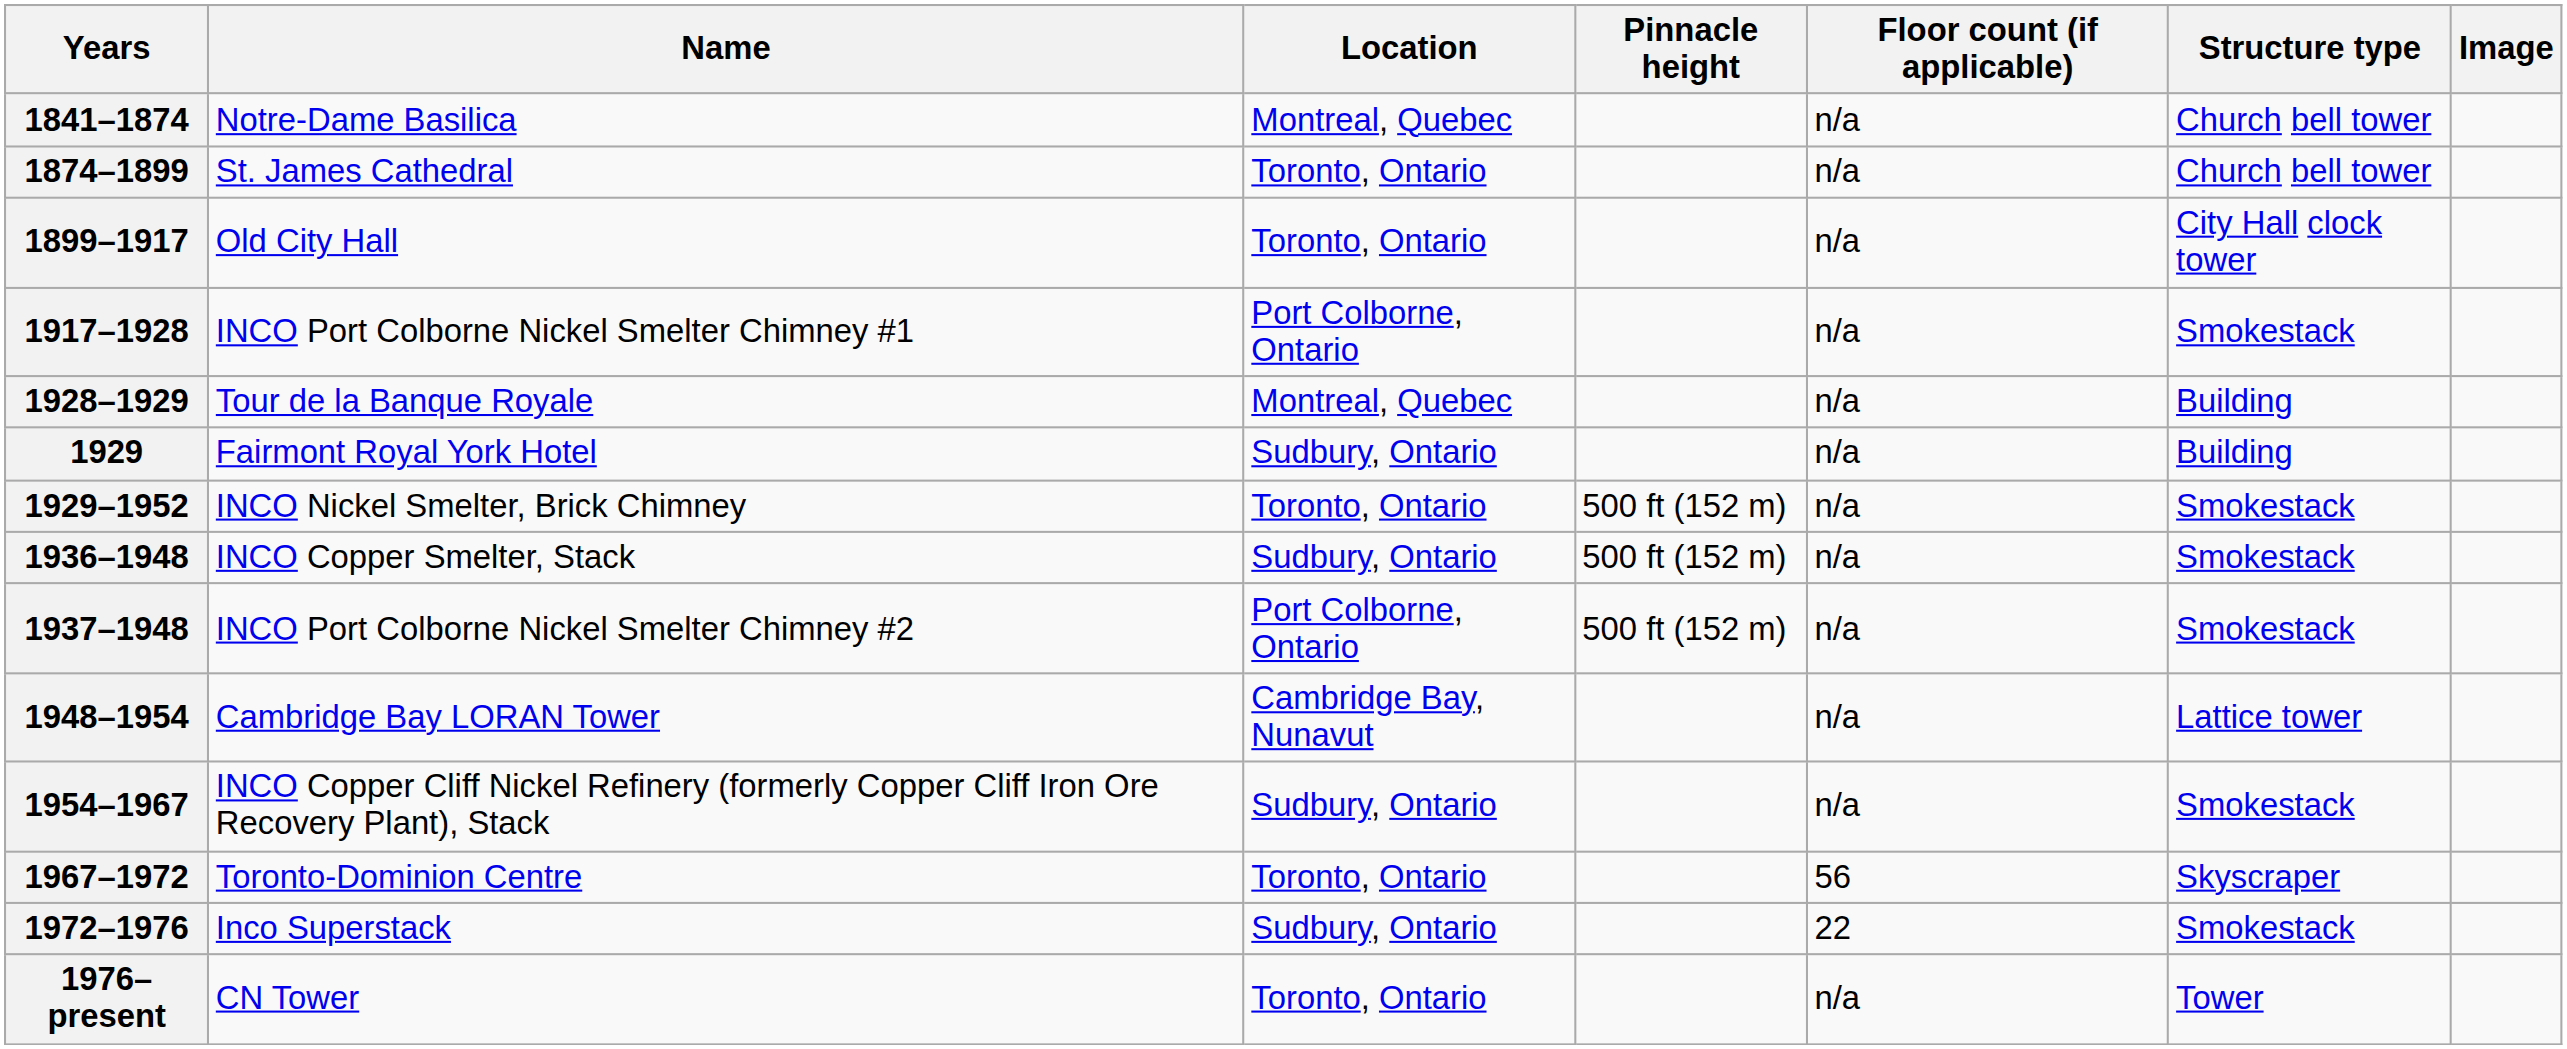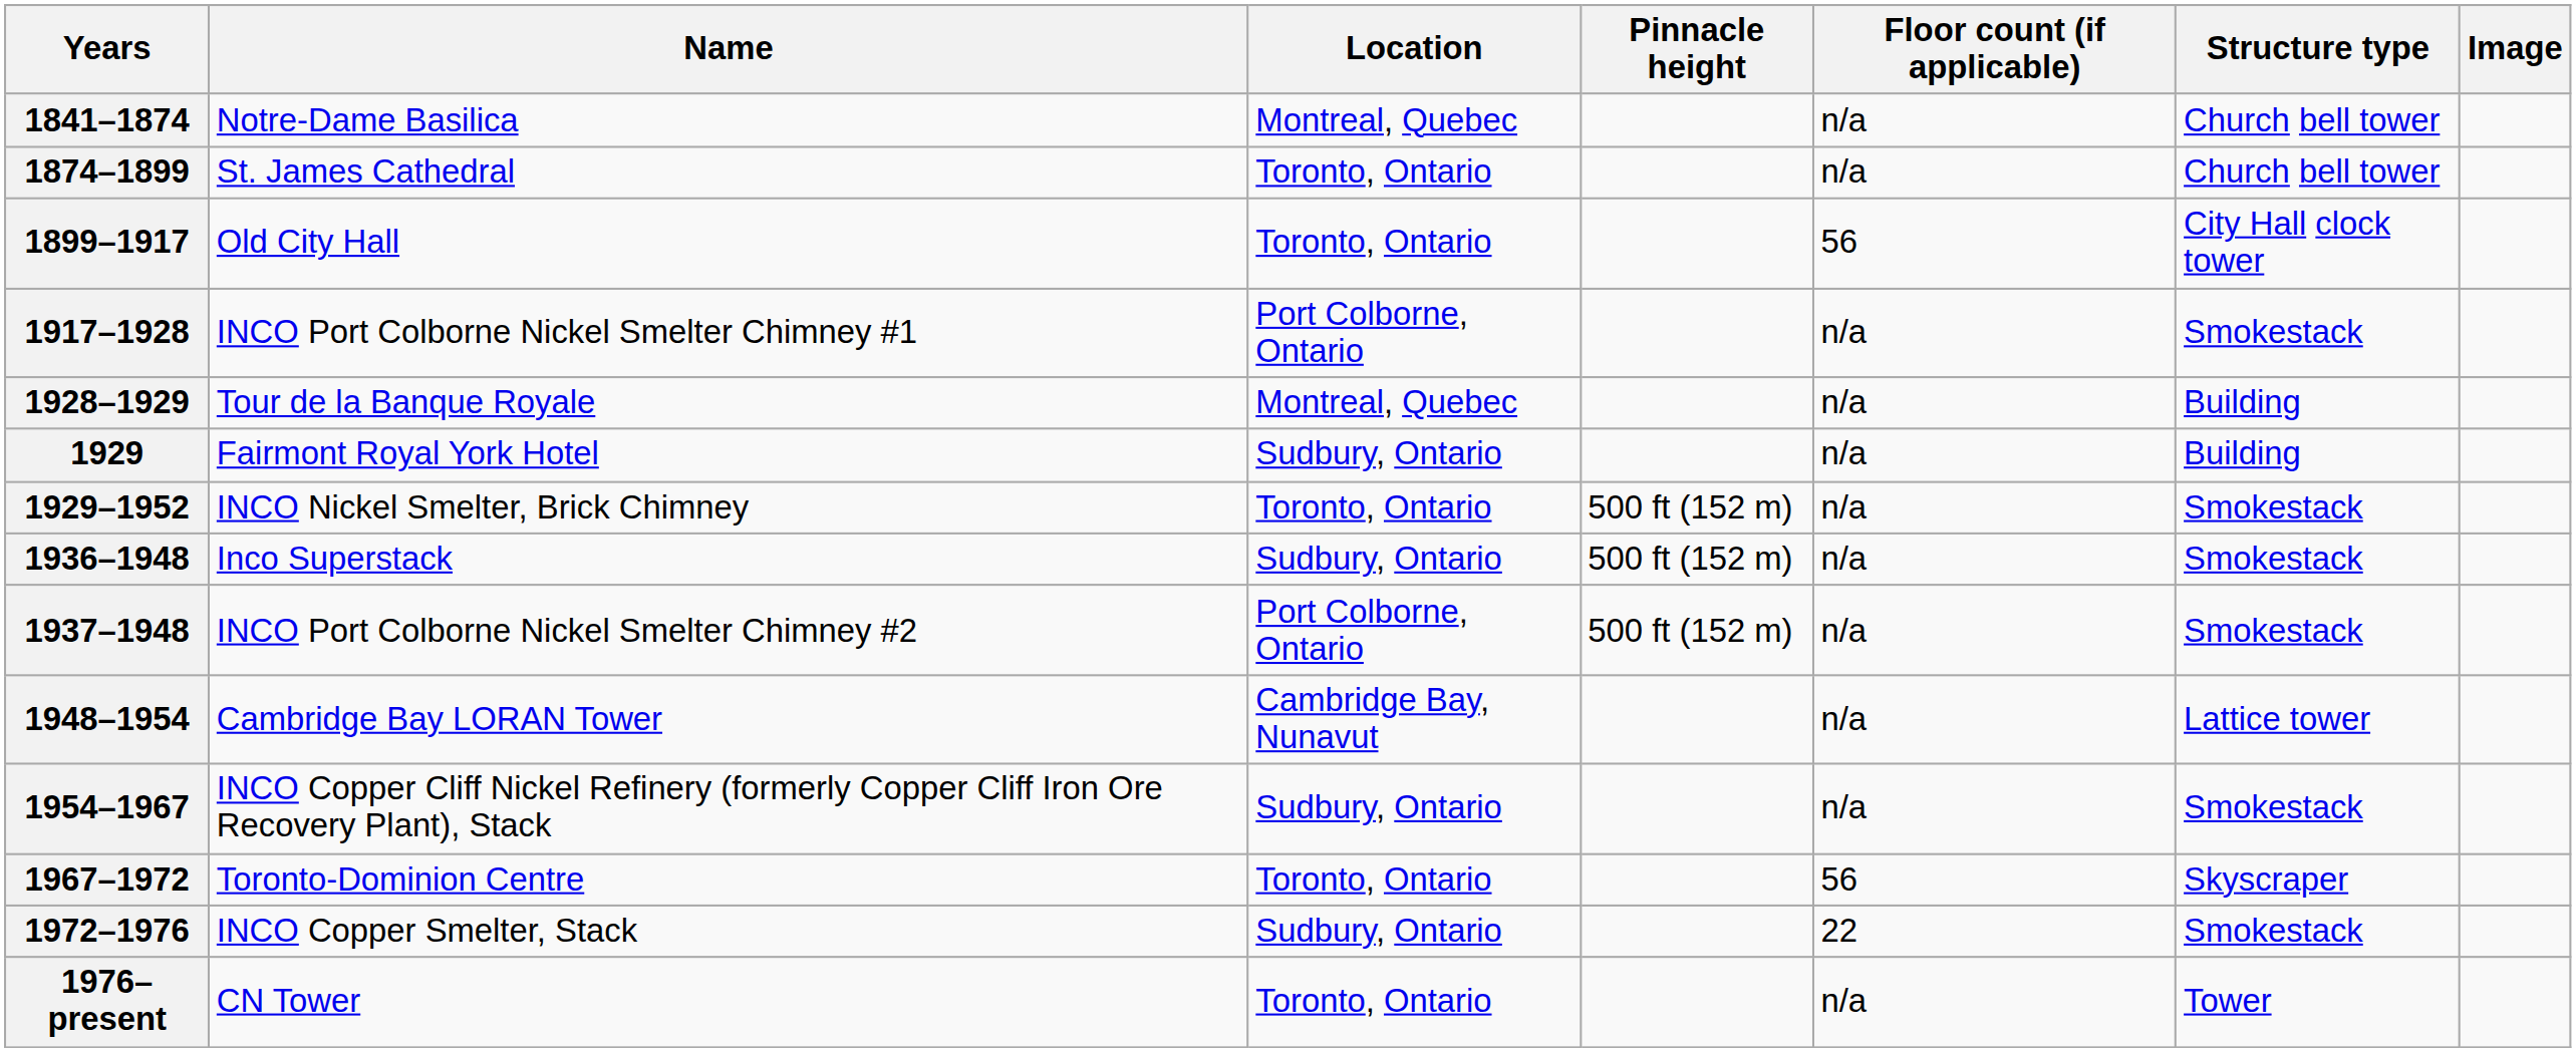1899–1917 | Floor count (if applicable): n/a -> 56
1936–1948 | Name: INCO Copper Smelter, Stack -> Inco Superstack
1972–1976 | Name: Inco Superstack -> INCO Copper Smelter, Stack
